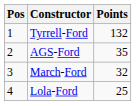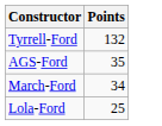- column: Pos | 1 | 2 | 3 | 4
March-Ford | Points: 32 -> 34
